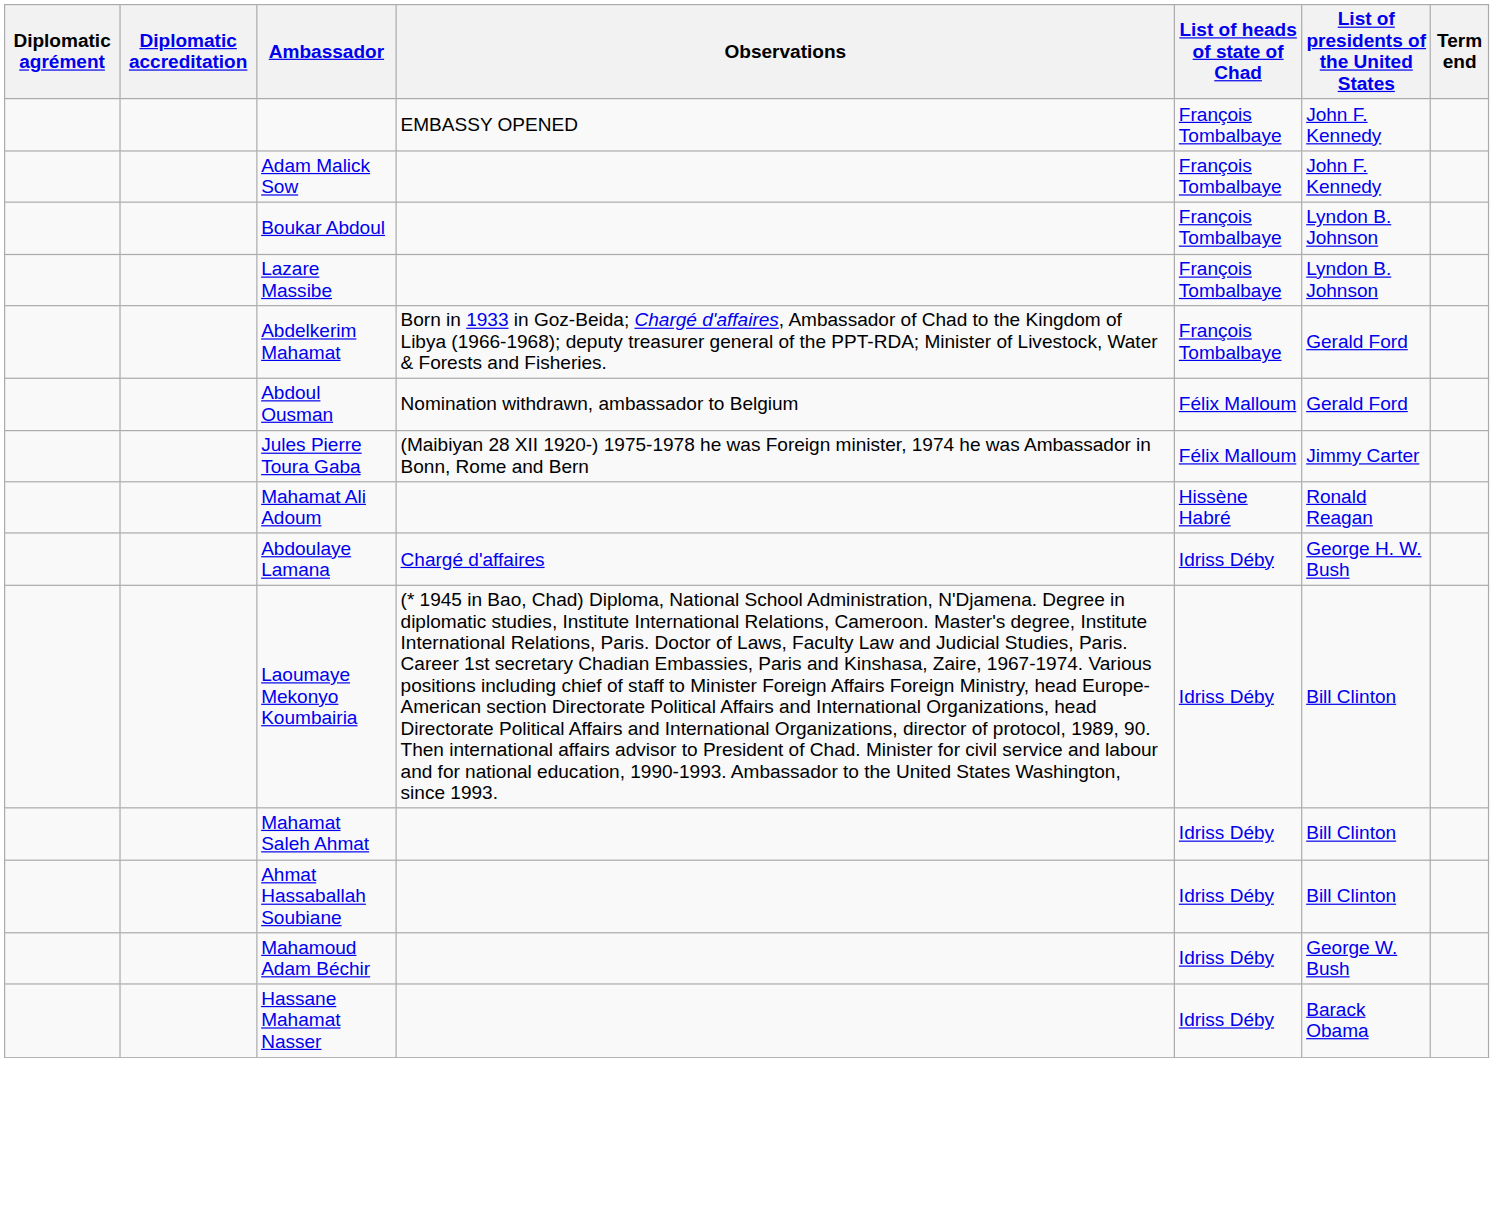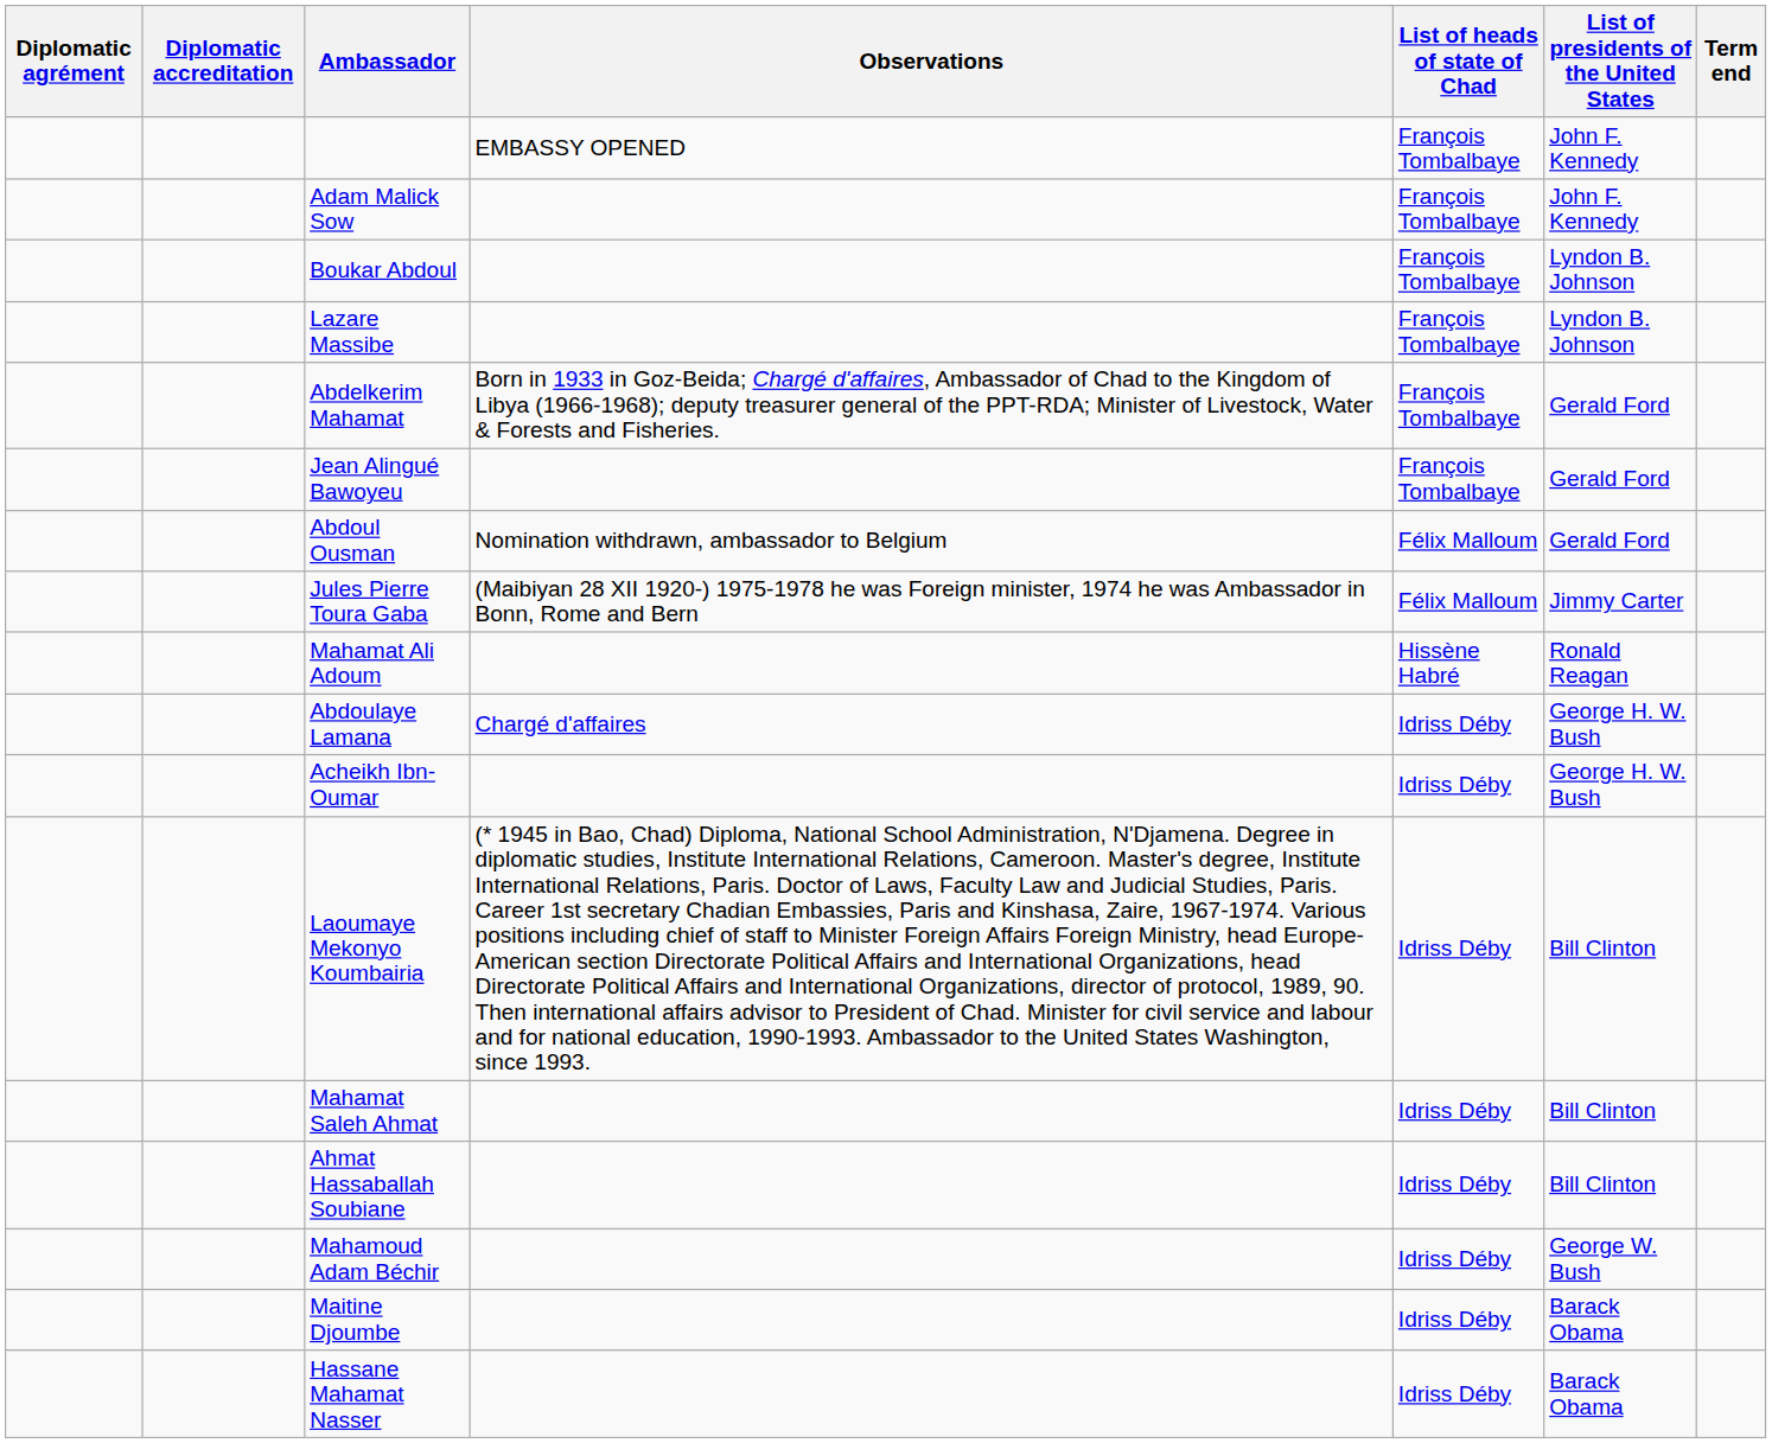+ row: Jean Alingué Bawoyeu | François Tombalbaye | Gerald Ford
+ row: Acheikh Ibn-Oumar | Idriss Déby | George H. W. Bush
+ row: Maitine Djoumbe | Idriss Déby | Barack Obama
